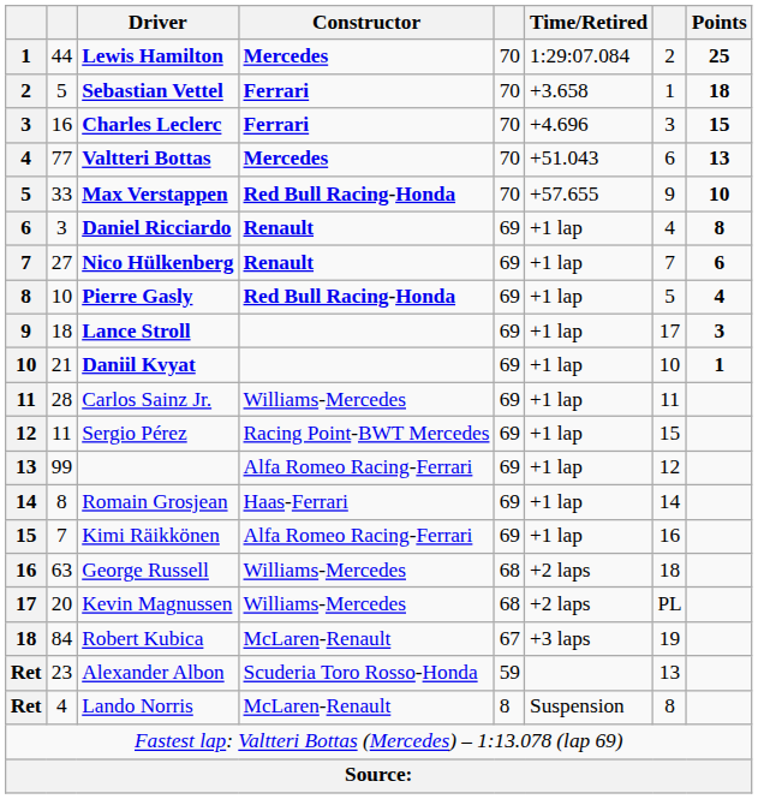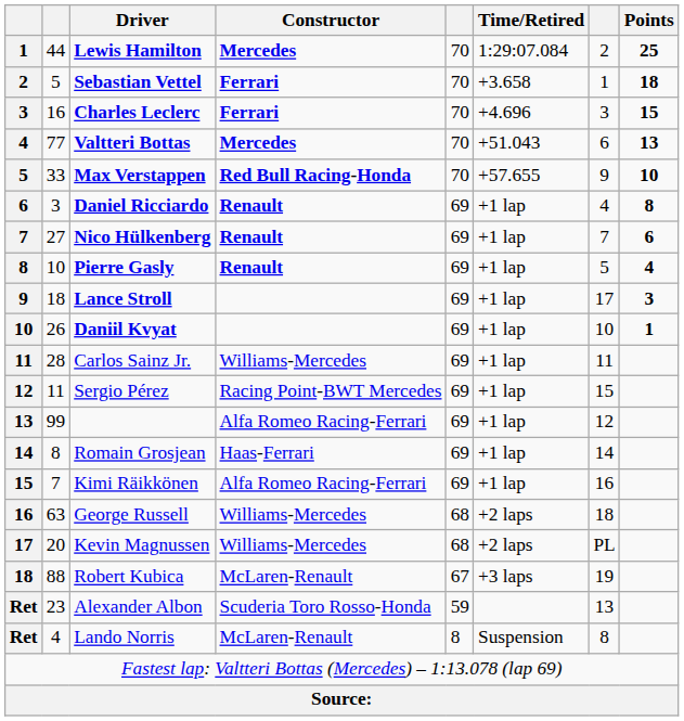Pierre Gasly | Constructor: Red Bull Racing-Honda -> Renault
Daniil Kvyat | column 2: 21 -> 26
Robert Kubica | column 2: 84 -> 88
